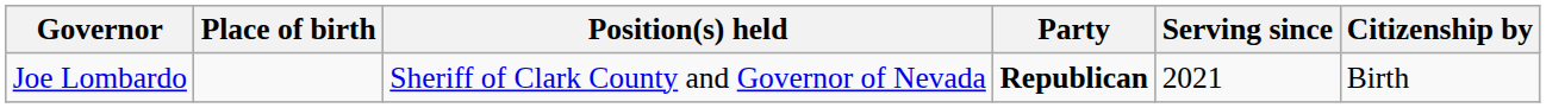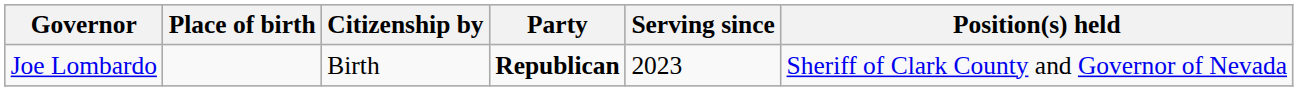columns swapped: Citizenship by <-> Position(s) held
Joe Lombardo | Serving since: 2021 -> 2023
